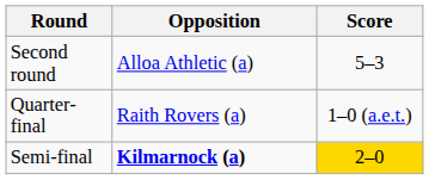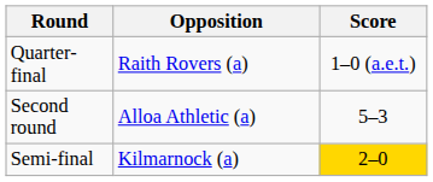rows swapped: Second round <-> Quarter-final
Semi-final | Opposition: bold -> normal
